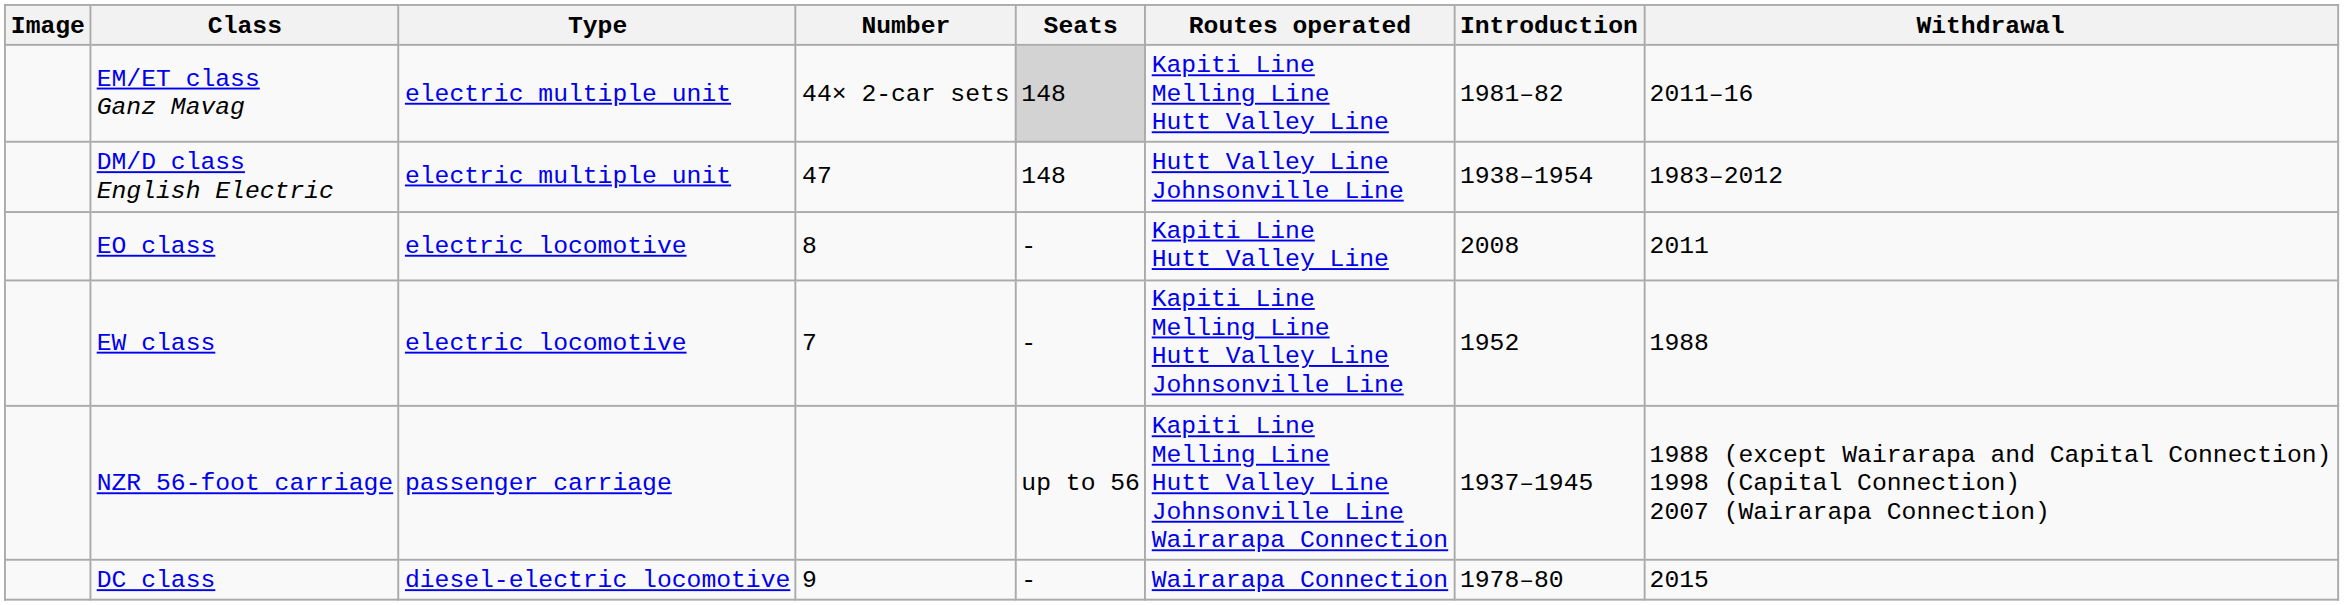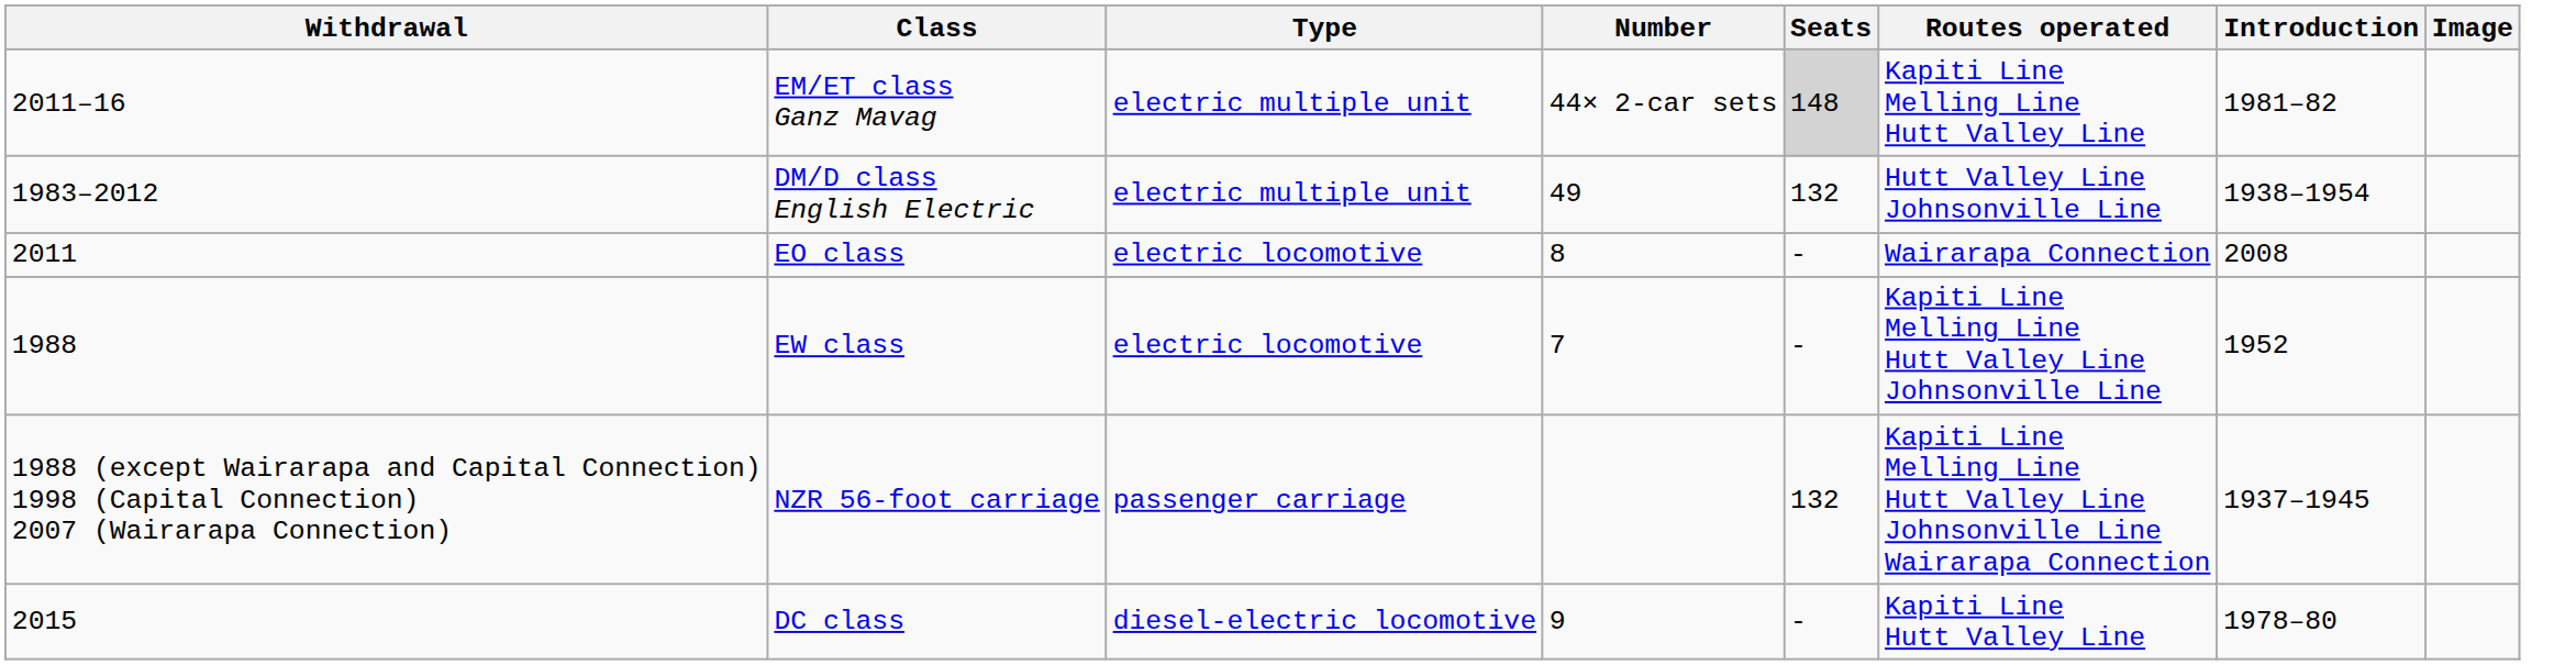columns swapped: Image <-> Withdrawal
DM/D class English Electric | Number: 47 -> 49
DM/D class English Electric | Seats: 148 -> 132
EO class | Routes operated: Kapiti Line Hutt Valley Line -> Wairarapa Connection
NZR 56-foot carriage | Seats: up to 56 -> 132
DC class | Routes operated: Wairarapa Connection -> Kapiti Line Hutt Valley Line
